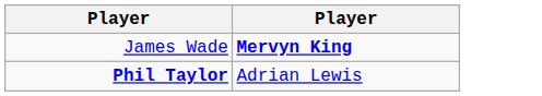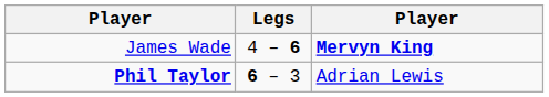+ column: Legs | 4 – 6 | 6 – 3
